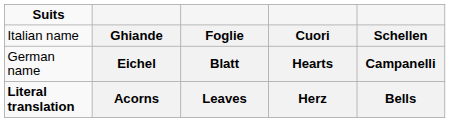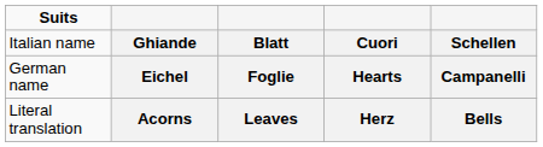Ghiande | column 3: Foglie -> Blatt
Eichel | column 3: Blatt -> Foglie
Acorns | Suits: bold -> normal
